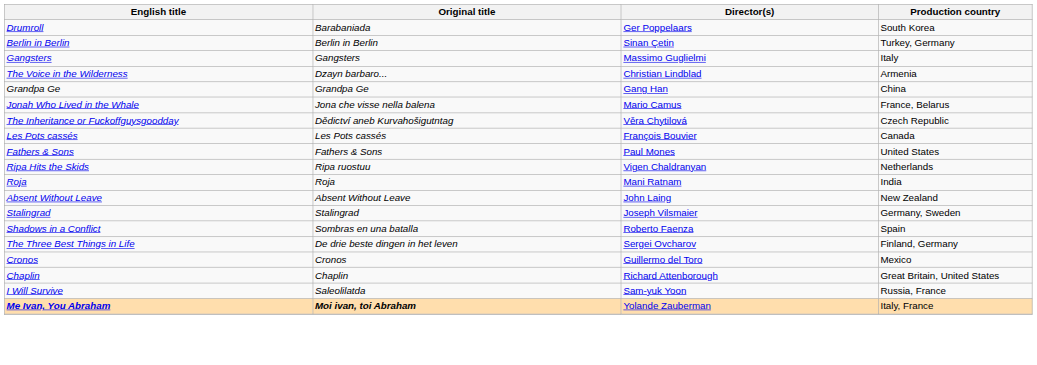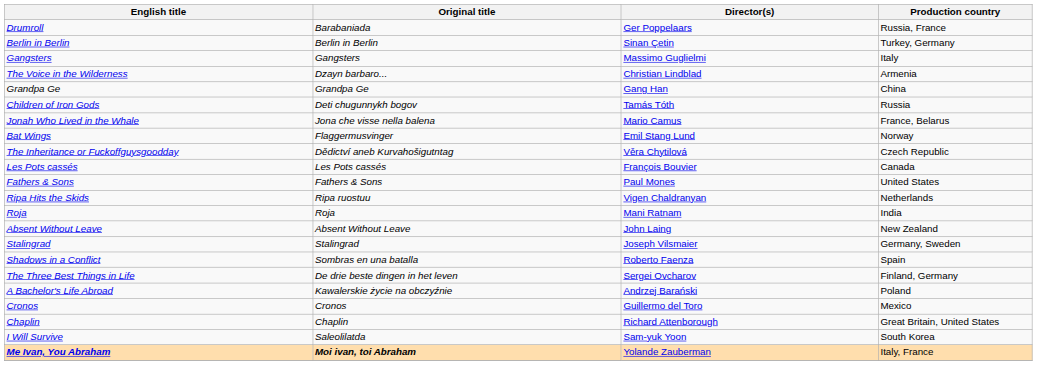Drumroll | Production country: South Korea -> Russia, France
+ row: Children of Iron Gods | Deti chugunnykh bogov | Tamás Tóth | Russia
+ row: Bat Wings | Flaggermusvinger | Emil Stang Lund | Norway
+ row: A Bachelor's Life Abroad | Kawalerskie życie na obczyźnie | Andrzej Barański | Poland
I Will Survive | Production country: Russia, France -> South Korea
